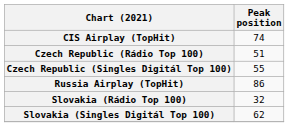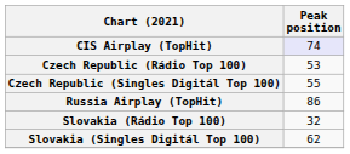CIS Airplay (TopHit) | Peak position: no background -> lavender background
Czech Republic (Rádio Top 100) | Peak position: 51 -> 53
